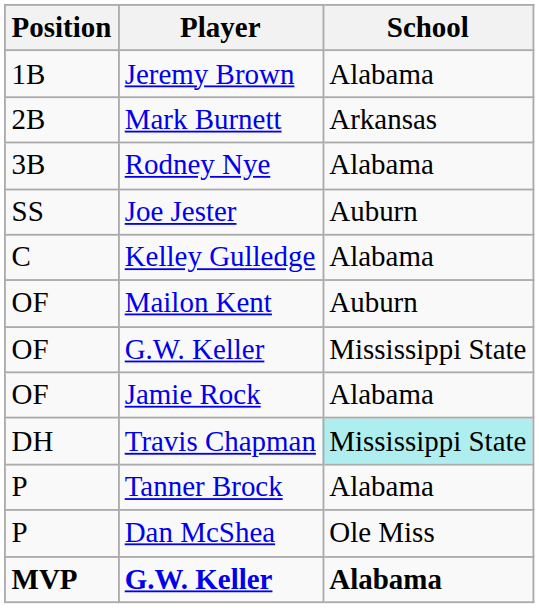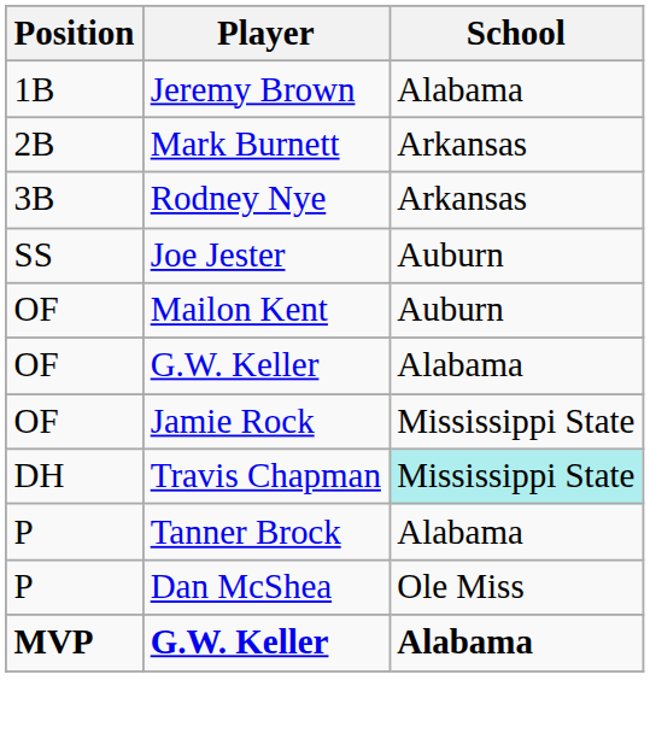Rodney Nye | School: Alabama -> Arkansas
- row: C | Kelley Gulledge | Alabama
OF / G.W. Keller | School: Mississippi State -> Alabama
Jamie Rock | School: Alabama -> Mississippi State
